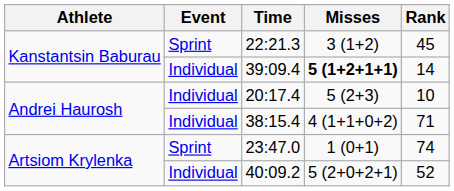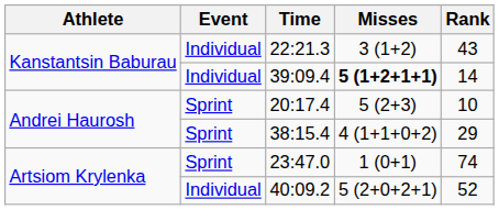22:21.3 | Event: Sprint -> Individual
22:21.3 | Rank: 45 -> 43
20:17.4 | Event: Individual -> Sprint
38:15.4 | Event: Individual -> Sprint
38:15.4 | Rank: 71 -> 29
